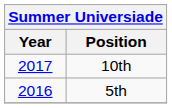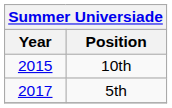10th | Year: 2017 -> 2015
5th | Year: 2016 -> 2017
